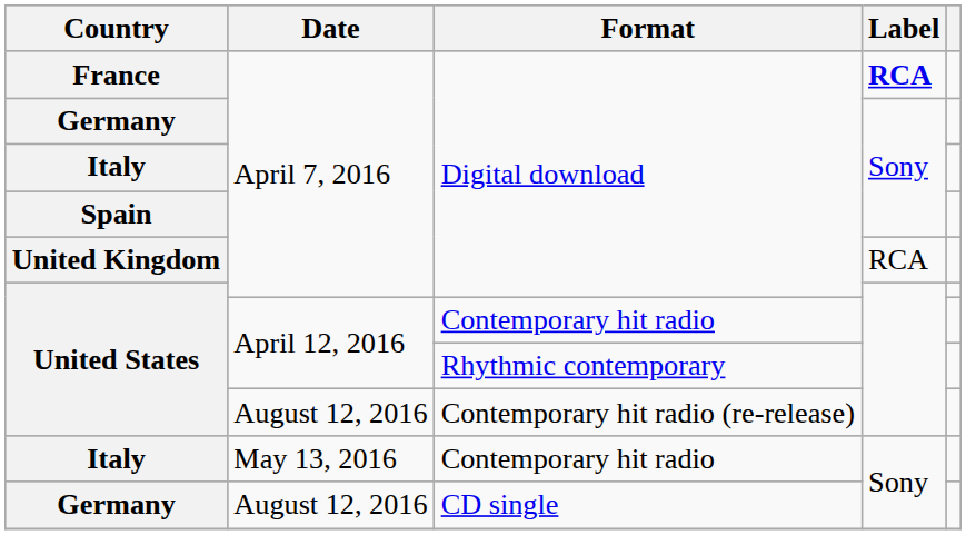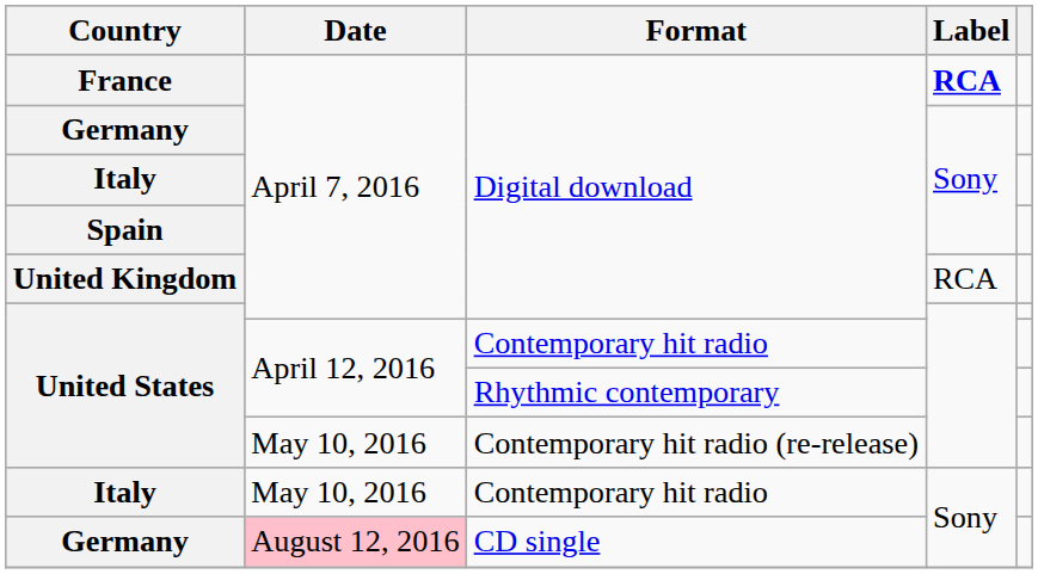United States / Contemporary hit radio (re-release) | Date: August 12, 2016 -> May 10, 2016
Italy / Contemporary hit radio | Date: May 13, 2016 -> May 10, 2016
Germany / CD single | Date: no background -> pink background
